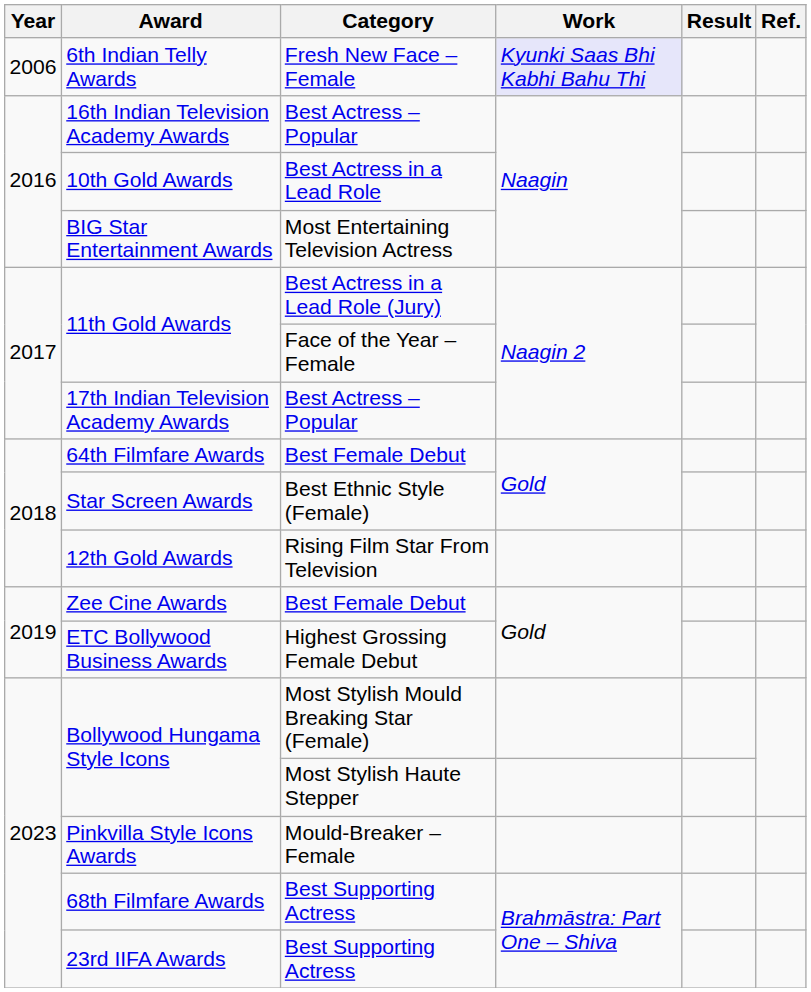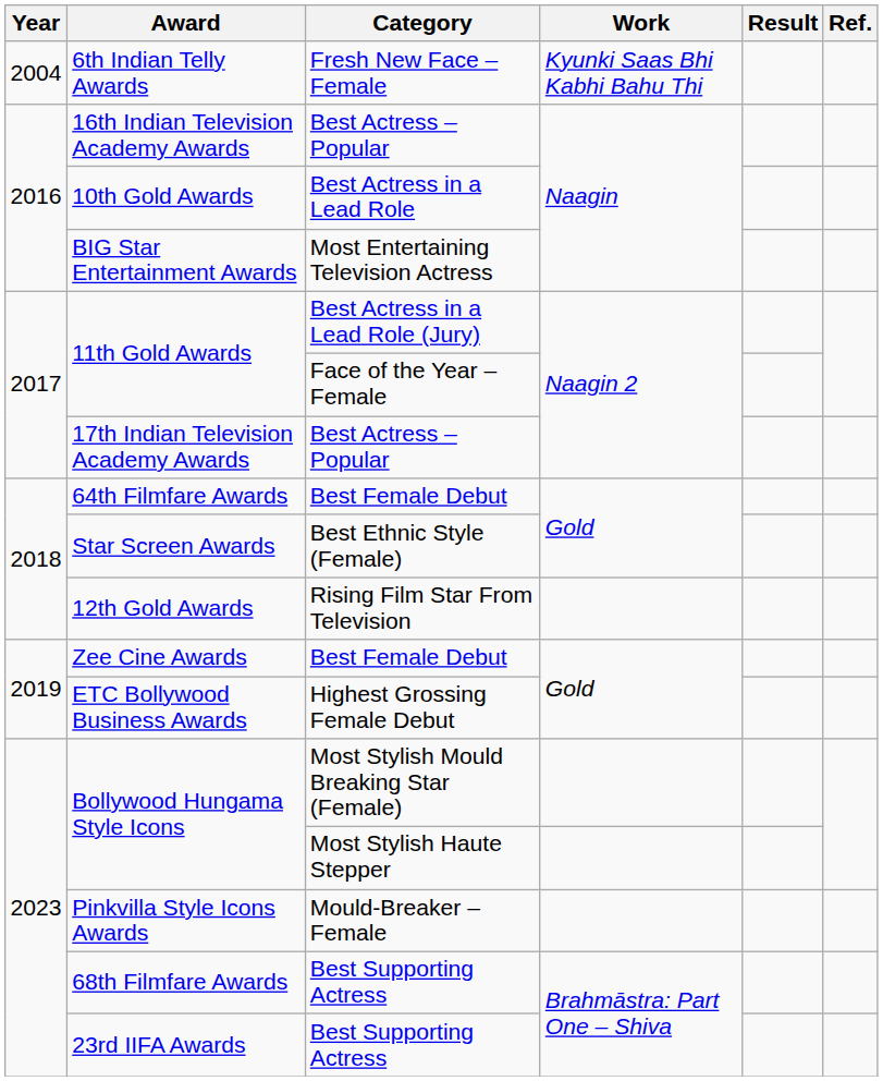6th Indian Telly Awards | Year: 2006 -> 2004
6th Indian Telly Awards | Work: lavender background -> no background
